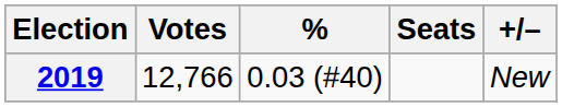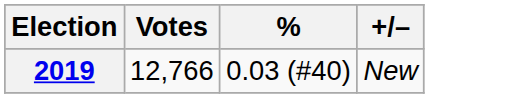- column: Seats
